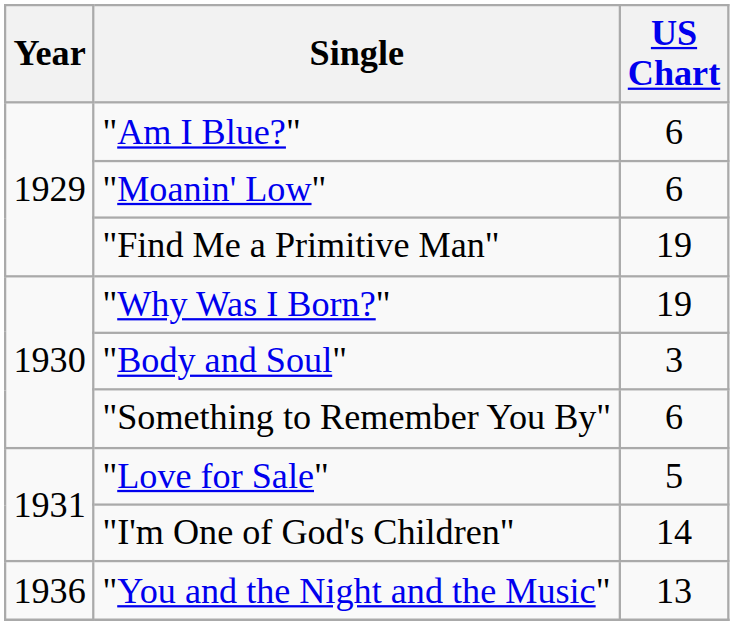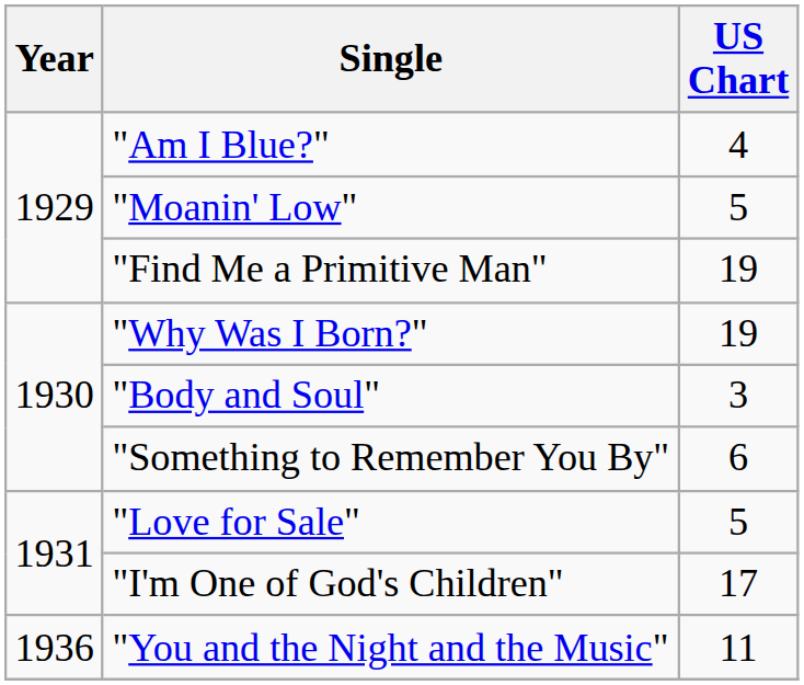"Am I Blue?" | US Chart: 6 -> 4
"Moanin' Low" | US Chart: 6 -> 5
"I'm One of God's Children" | US Chart: 14 -> 17
"You and the Night and the Music" | US Chart: 13 -> 11
